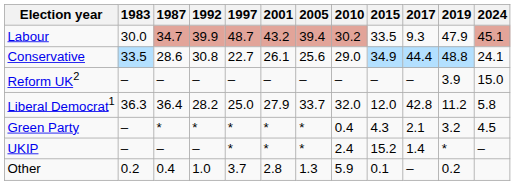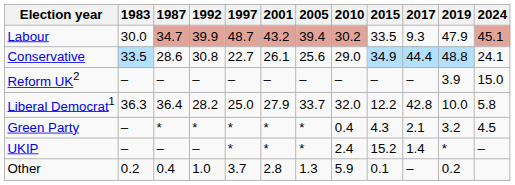Liberal Democrat1 | 2015: 12.0 -> 12.2
Liberal Democrat1 | 2019: 11.2 -> 10.0
